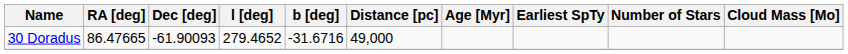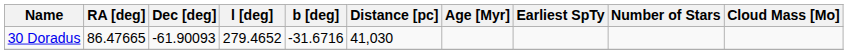30 Doradus | Distance [pc]: 49,000 -> 41,030
